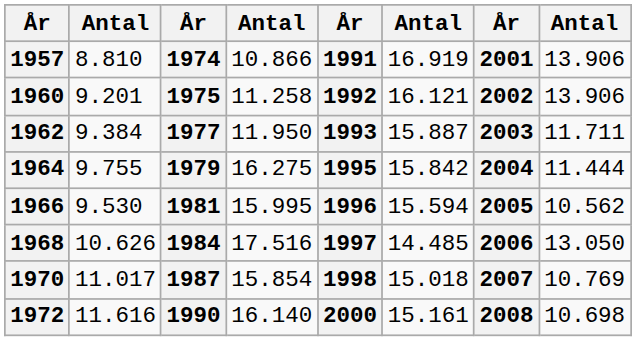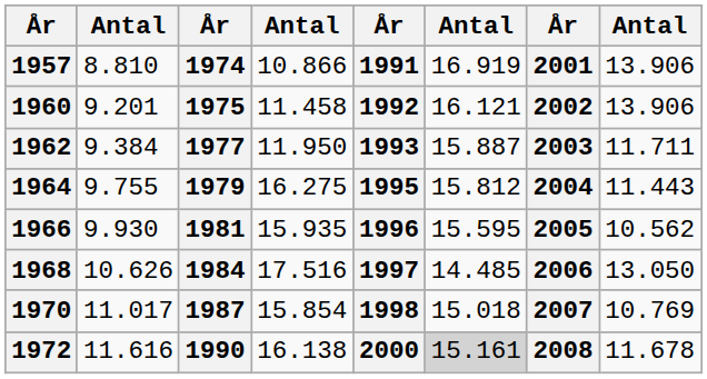1960 | column 4: 11.258 -> 11.458
1964 | column 6: 15.842 -> 15.812
1964 | column 8: 11.444 -> 11.443
1966 | column 2: 9.530 -> 9.930
1966 | column 4: 15.995 -> 15.935
1966 | column 6: 15.594 -> 15.595
1972 | column 4: 16.140 -> 16.138
1972 | column 6: no background -> lightgrey background
1972 | column 8: 10.698 -> 11.678
